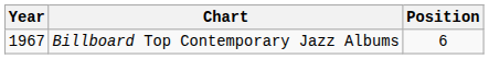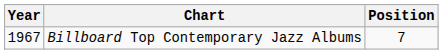Billboard Top Contemporary Jazz Albums | Position: 6 -> 7
